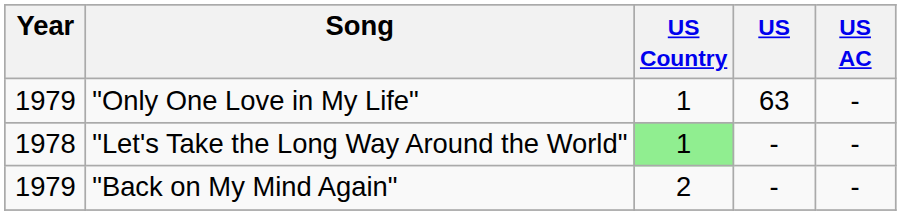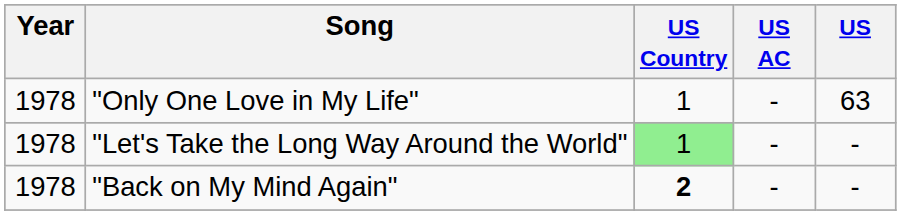columns swapped: US <-> US AC
"Only One Love in My Life" | Year: 1979 -> 1978
"Back on My Mind Again" | Year: 1979 -> 1978
"Back on My Mind Again" | US Country: normal -> bold
